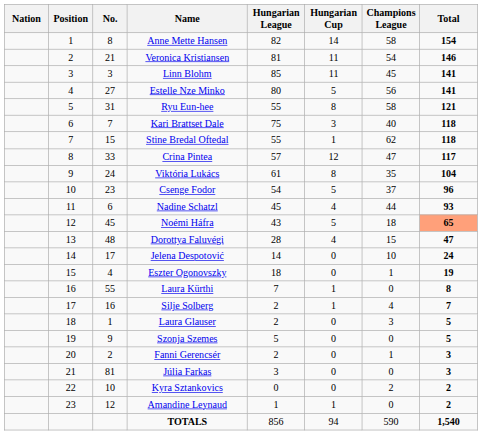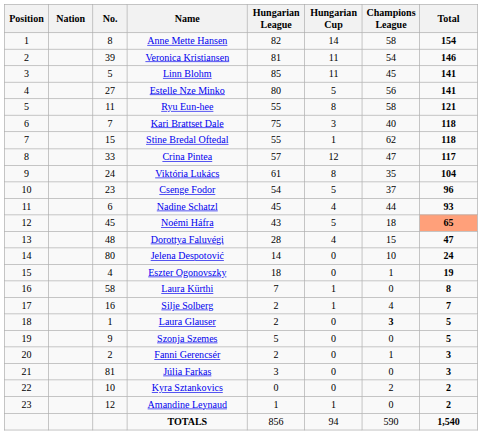columns swapped: Position <-> Nation
Veronica Kristiansen | No.: 21 -> 39
Linn Blohm | No.: 3 -> 5
Ryu Eun-hee | No.: 31 -> 11
Jelena Despotović | No.: 17 -> 80
Laura Kürthi | No.: 55 -> 58
Laura Glauser | Champions League: normal -> bold
